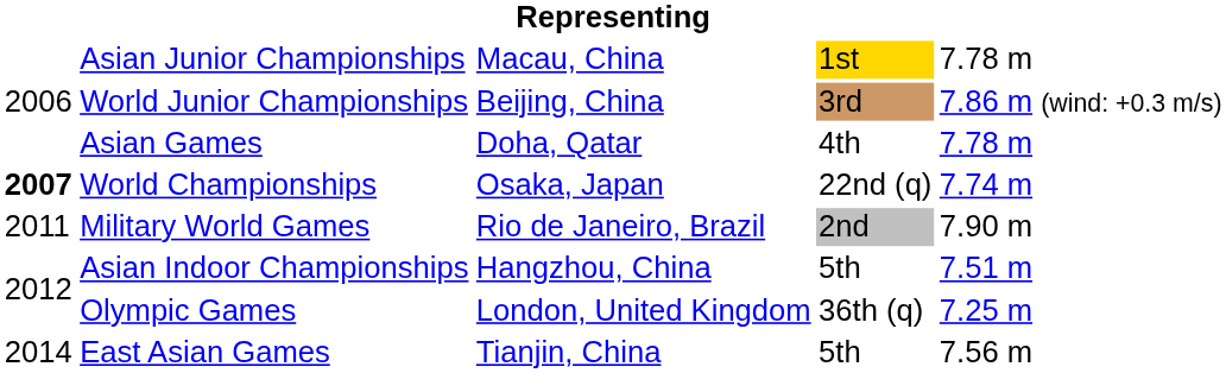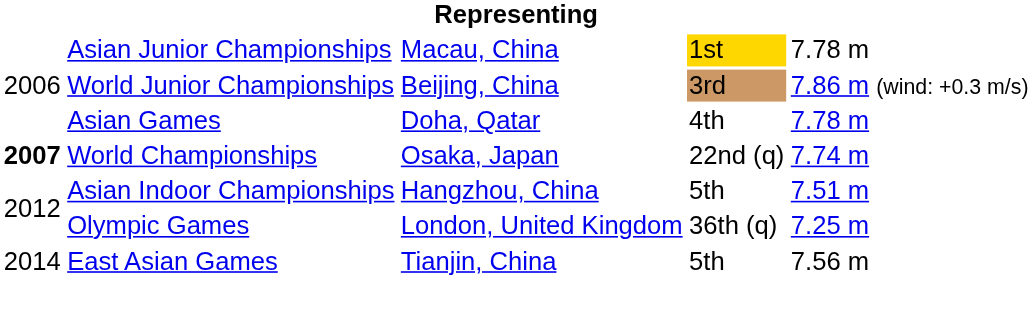- row: 2011 | Military World Games | Rio de Janeiro, Brazil | 2nd | 7.90 m
